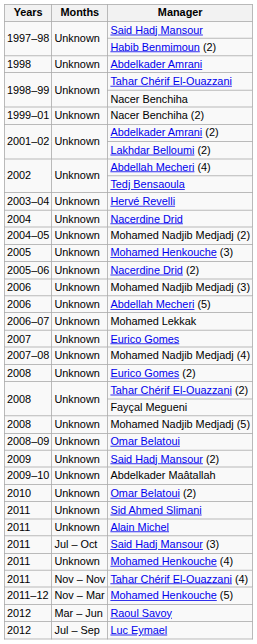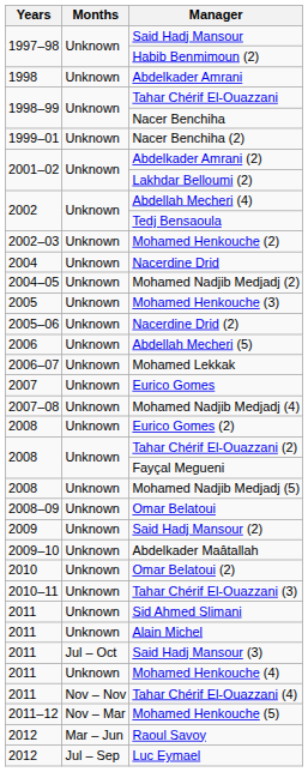+ row: 2002–03 | Unknown | Mohamed Henkouche (2)
- row: 2003–04 | Unknown | Hervé Revelli
- row: 2006 | Unknown | Mohamed Nadjib Medjadj (3)
+ row: 2010–11 | Unknown | Tahar Chérif El-Ouazzani (3)
